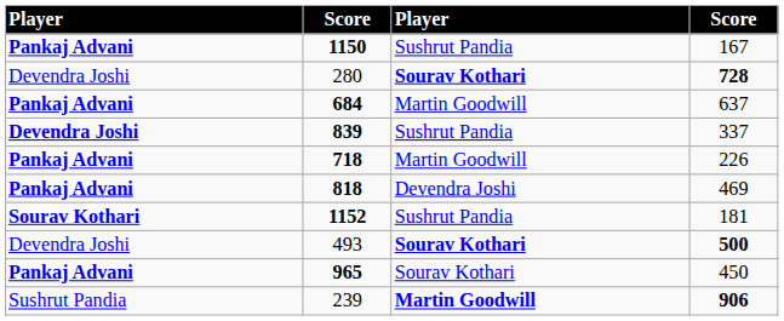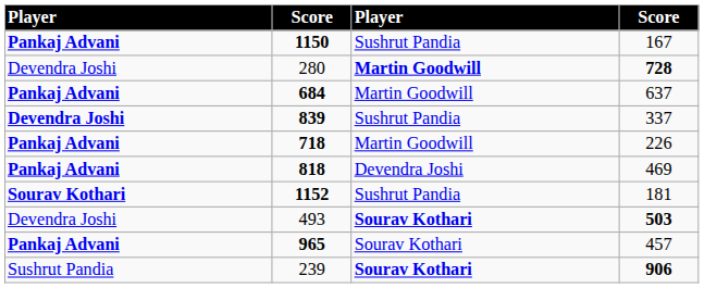280 | column 3: Sourav Kothari -> Martin Goodwill
493 | column 4: 500 -> 503
965 | column 4: 450 -> 457
239 | column 3: Martin Goodwill -> Sourav Kothari
